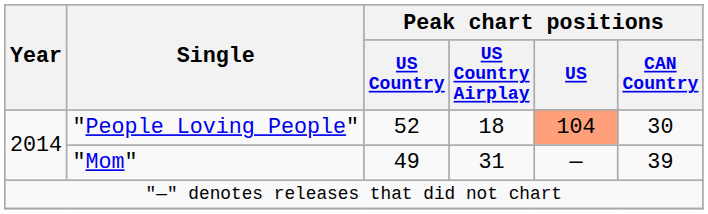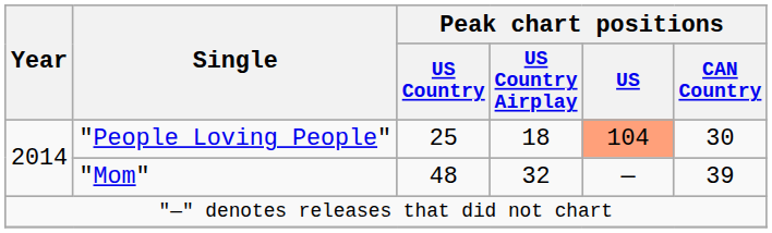"People Loving People" | Peak chart positions / US Country: 52 -> 25
"Mom" | Peak chart positions / US Country: 49 -> 48
"Mom" | Peak chart positions / US Country Airplay: 31 -> 32
